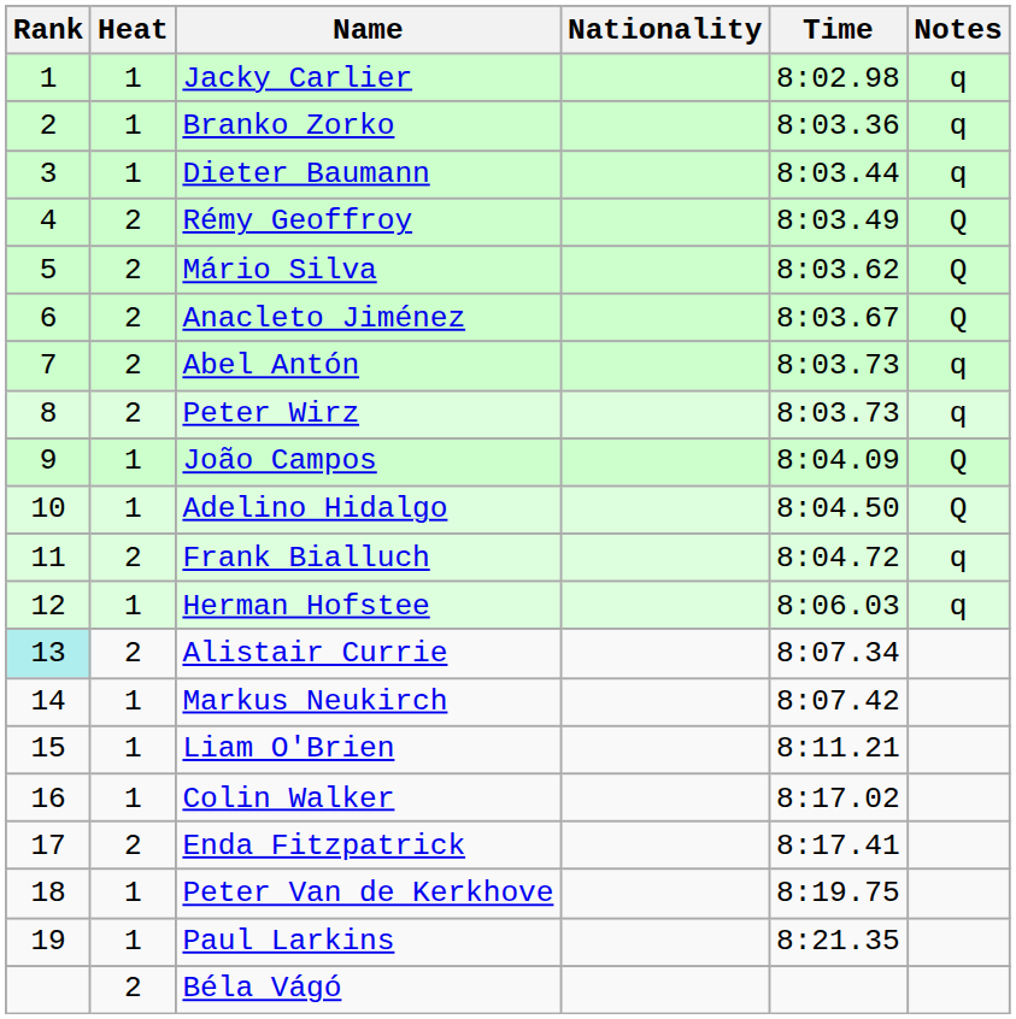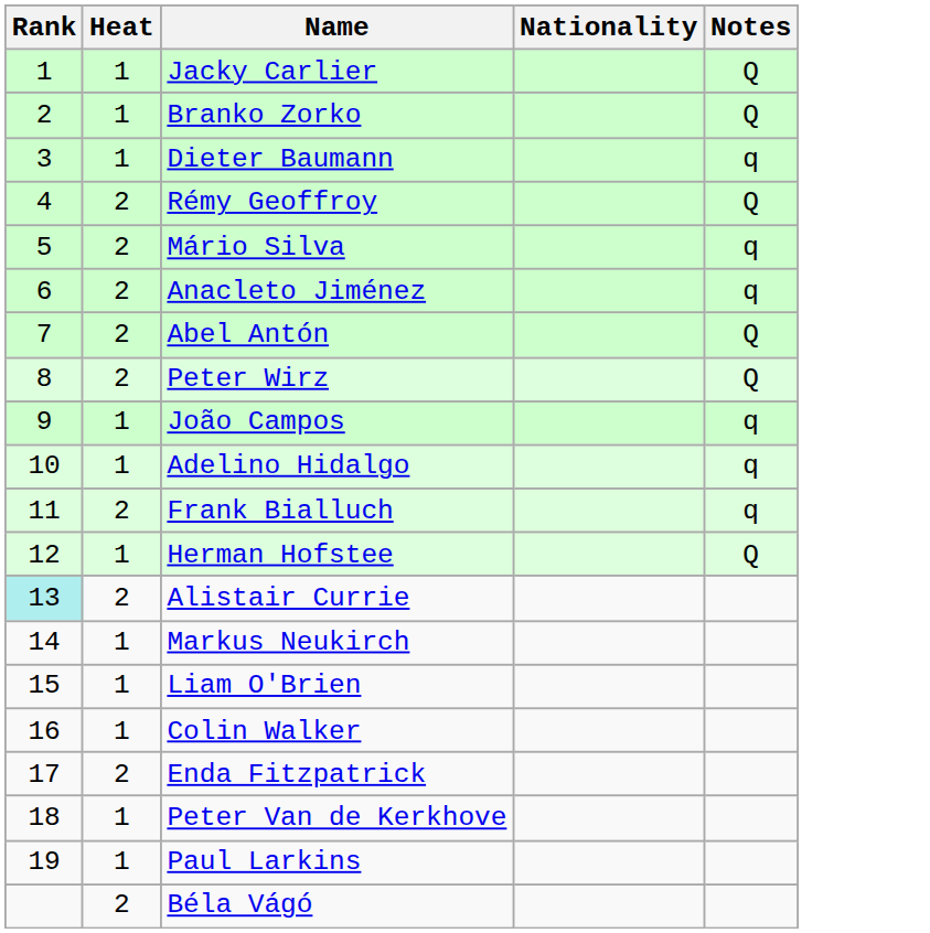- column: Time | 8:02.98 | 8:03.36 | 8:03.44 | 8:03.49 | 8:03.62 | 8:03.67 | 8:03.73 | 8:03.73 | 8:04.09 | 8:04.50 | 8:04.72 | 8:06.03 | 8:07.34 | 8:07.42 | 8:11.21 | 8:17.02 | 8:17.41 | 8:19.75 | 8:21.35
Jacky Carlier | Notes: q -> Q
Branko Zorko | Notes: q -> Q
Mário Silva | Notes: Q -> q
Anacleto Jiménez | Notes: Q -> q
Abel Antón | Notes: q -> Q
Peter Wirz | Notes: q -> Q
João Campos | Notes: Q -> q
Adelino Hidalgo | Notes: Q -> q
Herman Hofstee | Notes: q -> Q
